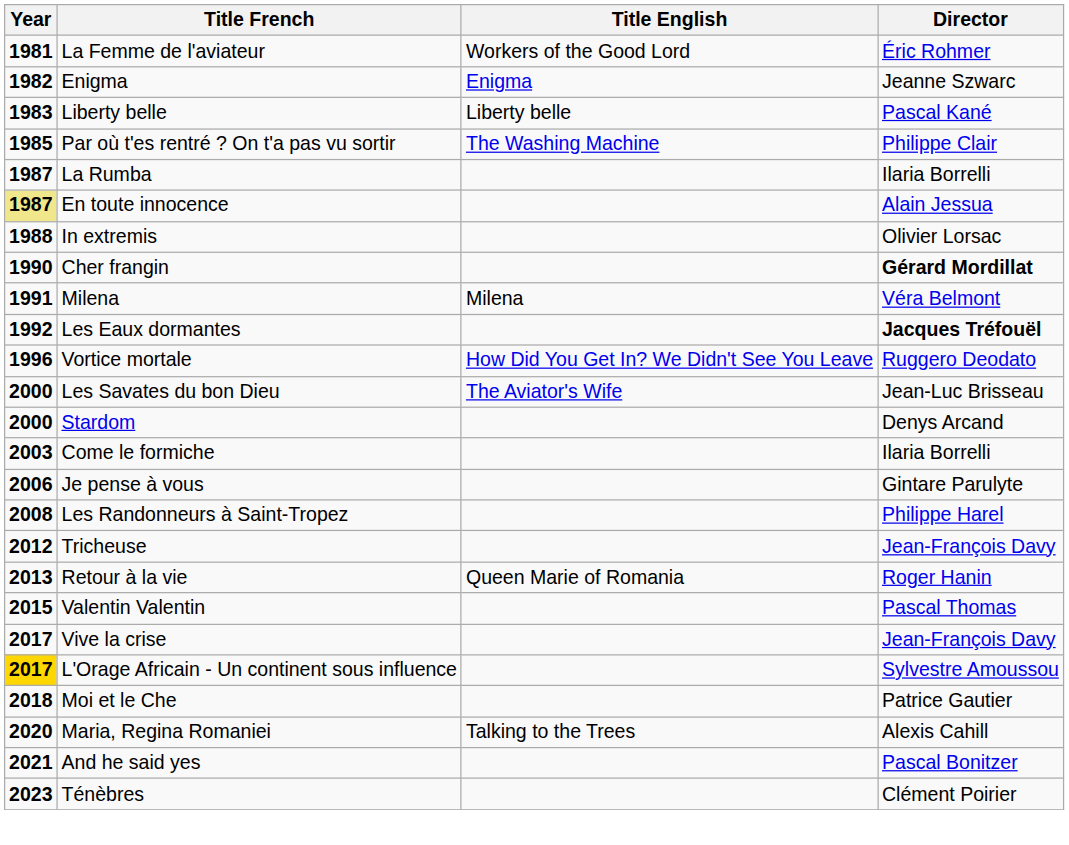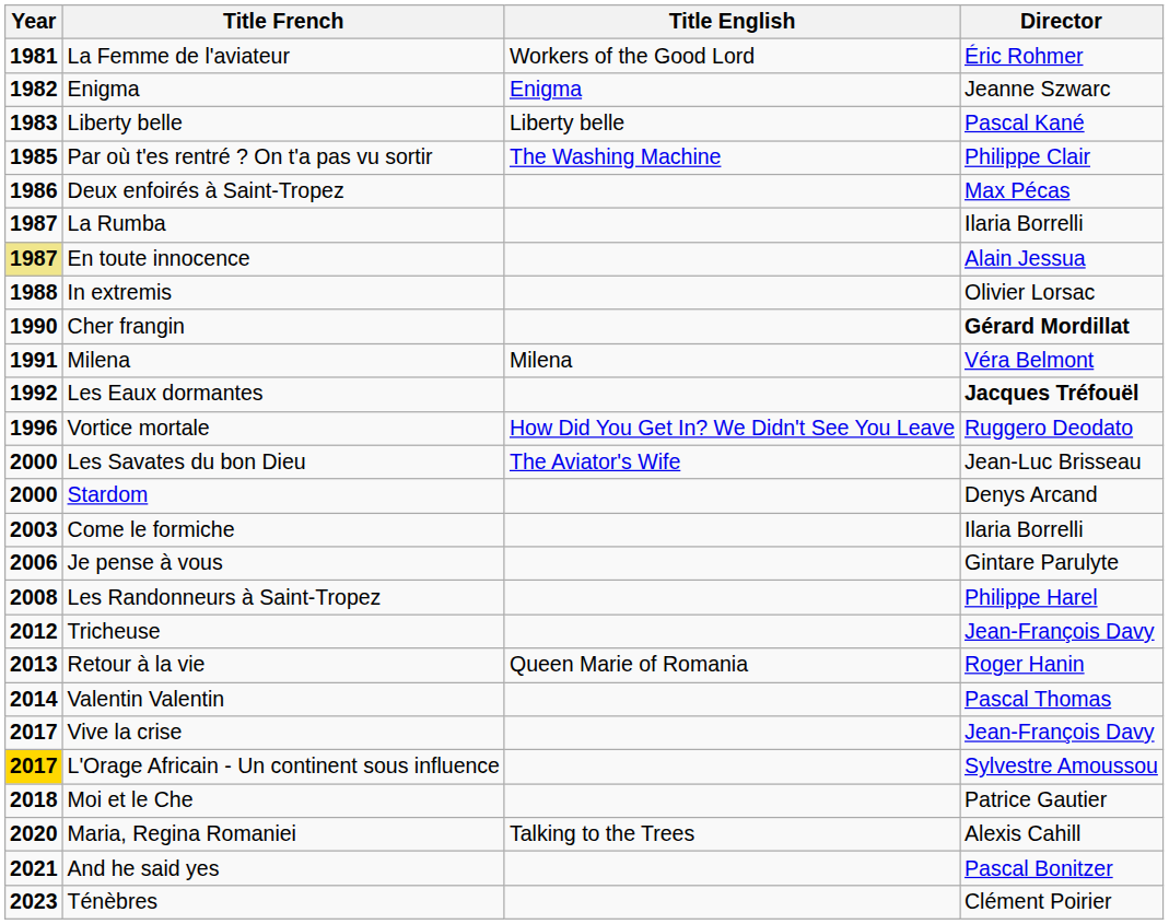+ row: 1986 | Deux enfoirés à Saint-Tropez | Max Pécas
Valentin Valentin | Year: 2015 -> 2014
